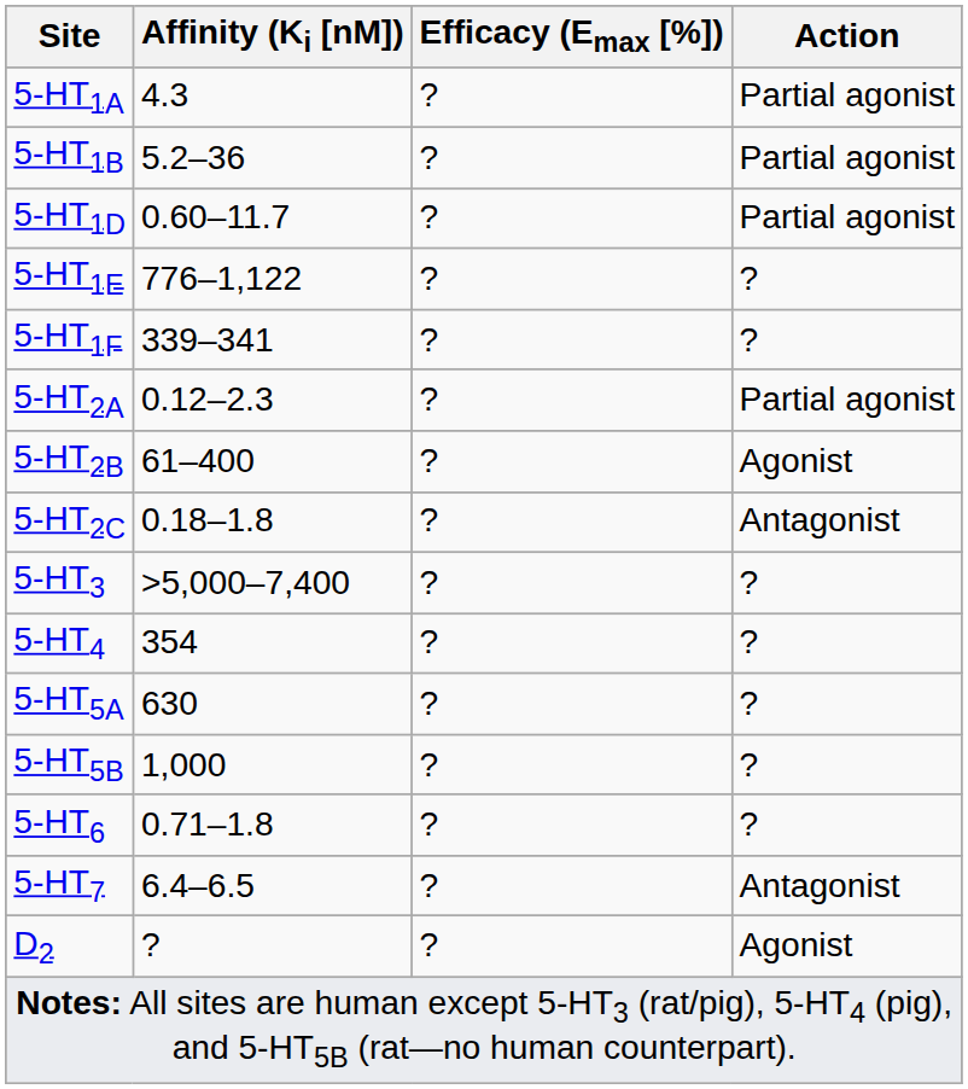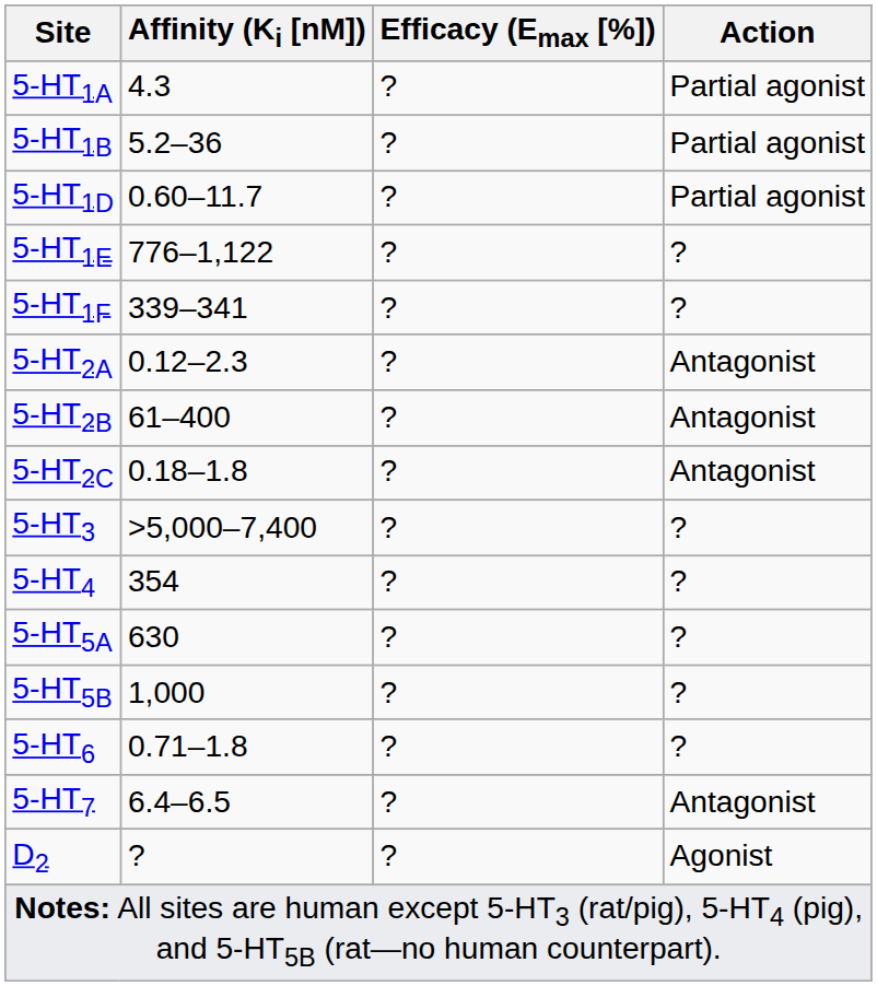5-HT2A | Action: Partial agonist -> Antagonist
5-HT2B | Action: Agonist -> Antagonist
